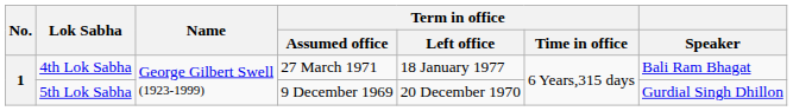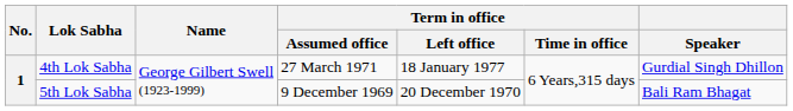4th Lok Sabha | Speaker: Bali Ram Bhagat -> Gurdial Singh Dhillon
5th Lok Sabha | Speaker: Gurdial Singh Dhillon -> Bali Ram Bhagat
